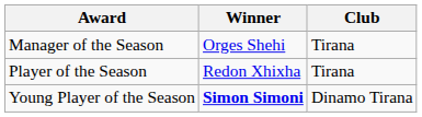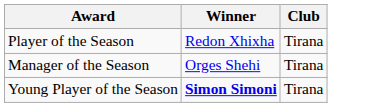rows swapped: Manager of the Season <-> Player of the Season
Young Player of the Season | Club: Dinamo Tirana -> Tirana
